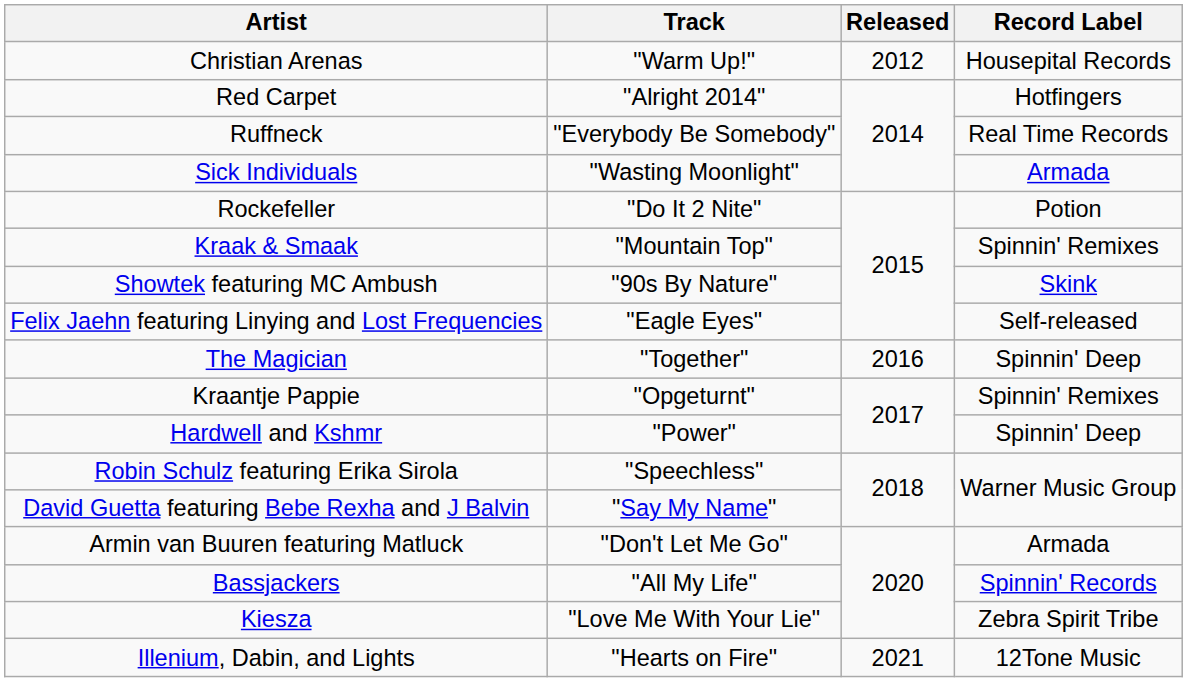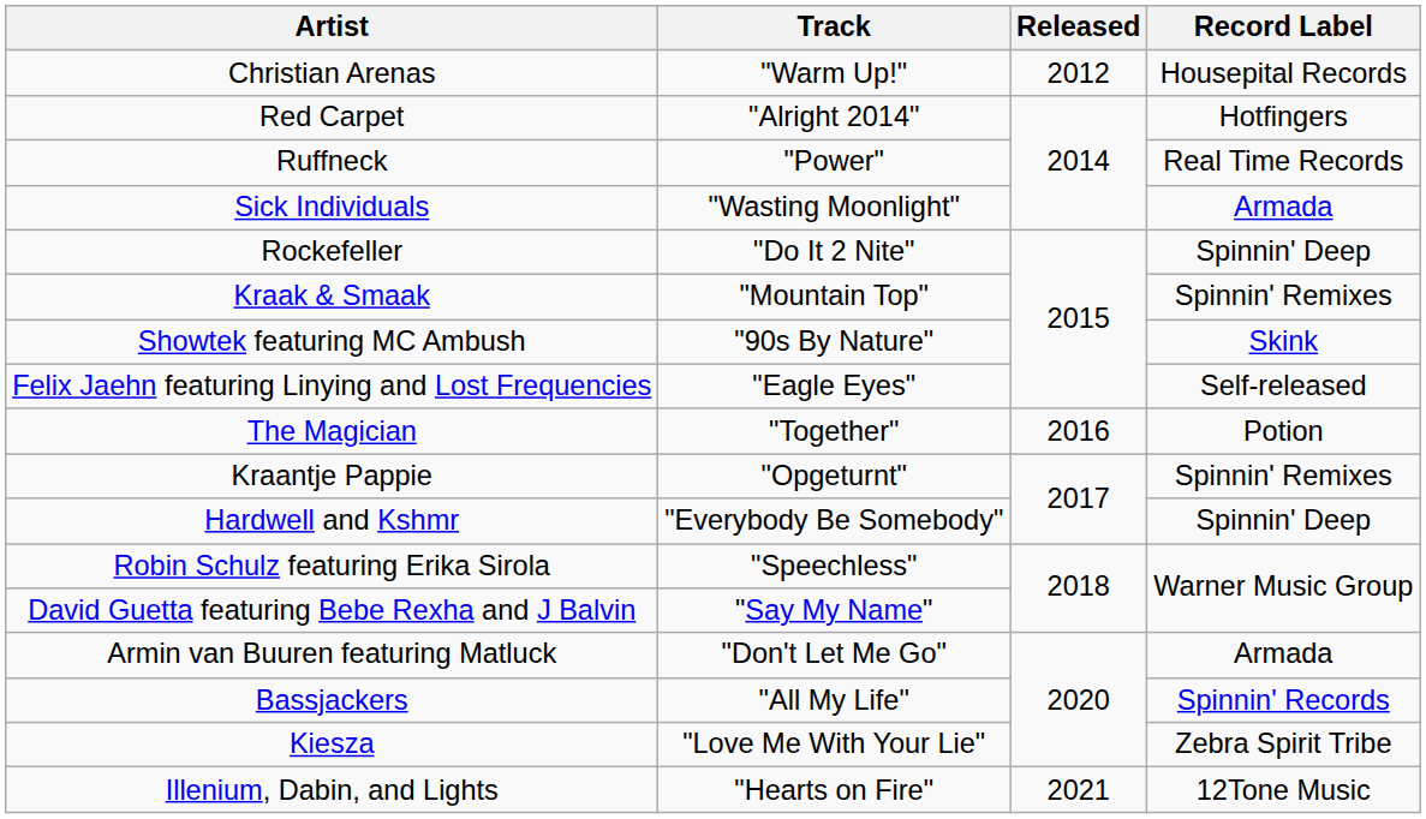Ruffneck | Track: "Everybody Be Somebody" -> "Power"
Rockefeller | Record Label: Potion -> Spinnin' Deep
The Magician | Record Label: Spinnin' Deep -> Potion
Hardwell and Kshmr | Track: "Power" -> "Everybody Be Somebody"
